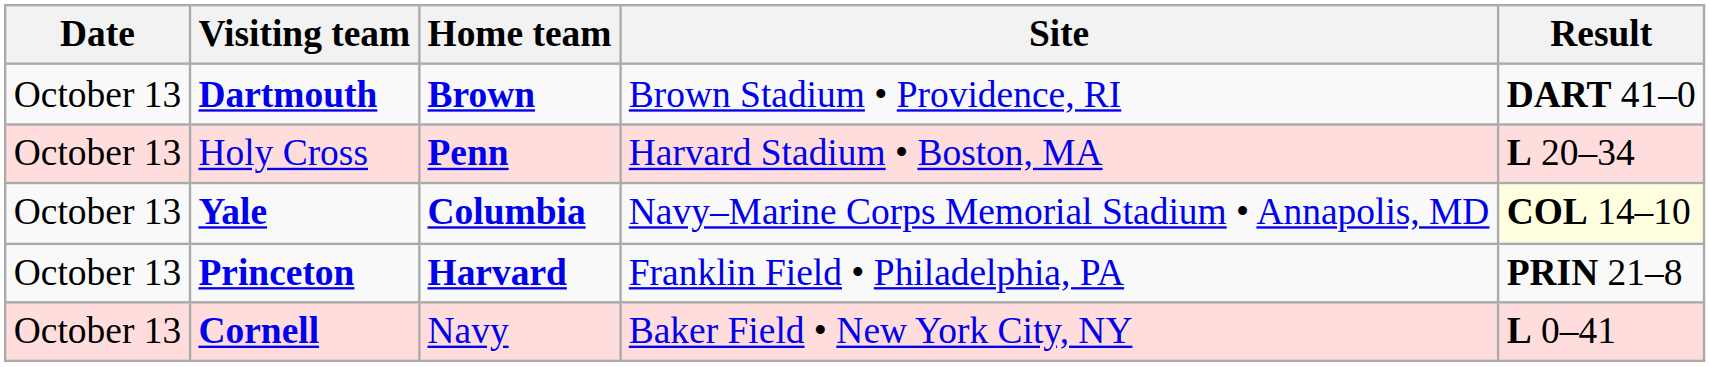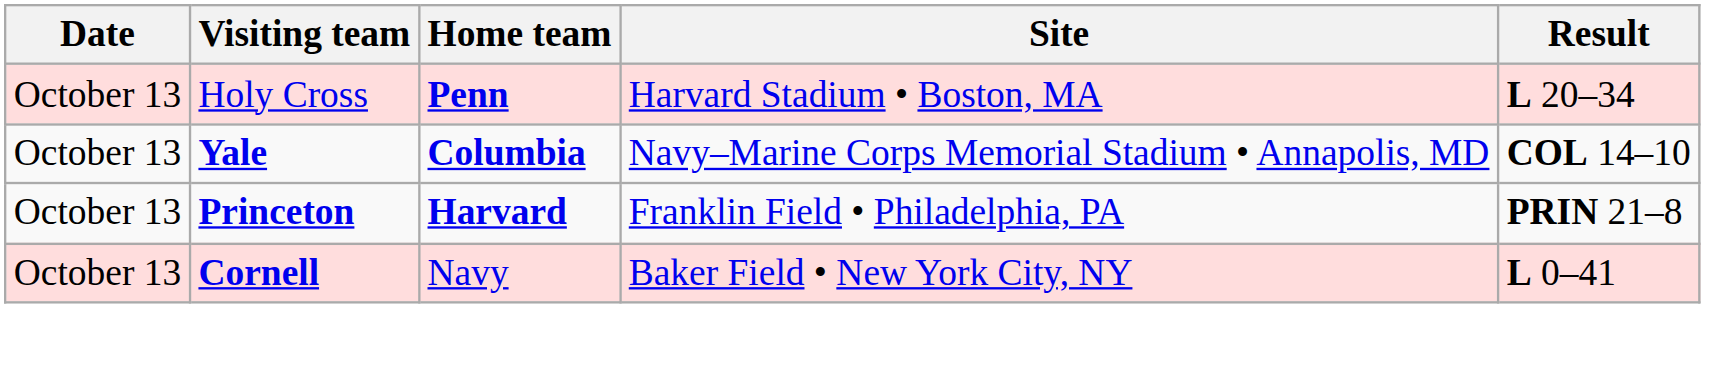- row: October 13 | Dartmouth | Brown | Brown Stadium • Providence, RI | DART 41–0
Yale | Result: lightyellow background -> no background
